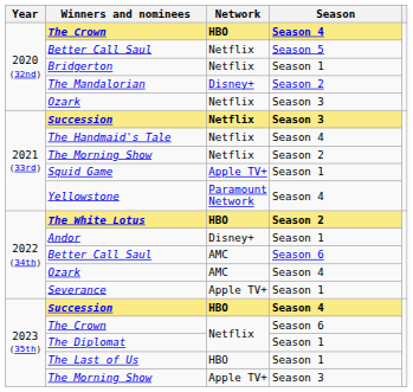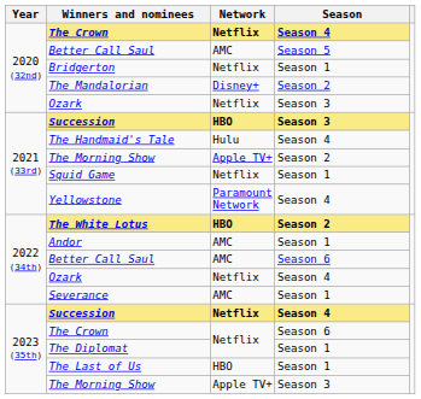The Crown / Season 4 | Network: HBO -> Netflix
Better Call Saul / Season 5 | Network: Netflix -> AMC
Succession / Season 3 | Network: Netflix -> HBO
The Handmaid's Tale | Network: Netflix -> Hulu
The Morning Show / Season 2 | Network: Netflix -> Apple TV+
Squid Game | Network: Apple TV+ -> Netflix
Andor | Network: Disney+ -> AMC
Ozark / Season 4 | Network: AMC -> Netflix
Severance | Network: Apple TV+ -> AMC
Succession / Season 4 | Network: HBO -> Netflix
